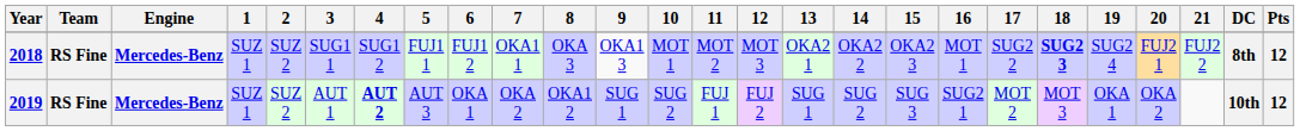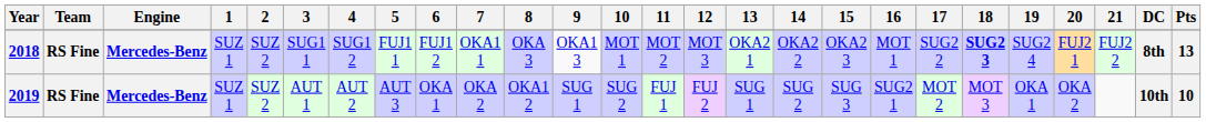2018 | Pts: 12 -> 13
2019 | 4: bold -> normal
2019 | Pts: 12 -> 10
